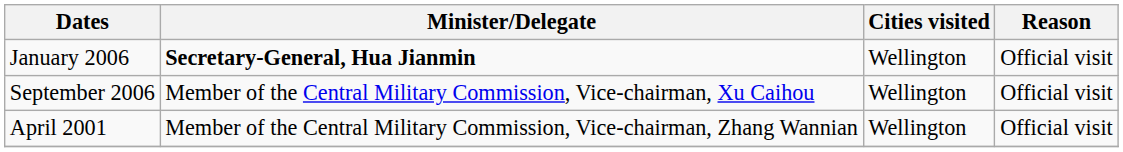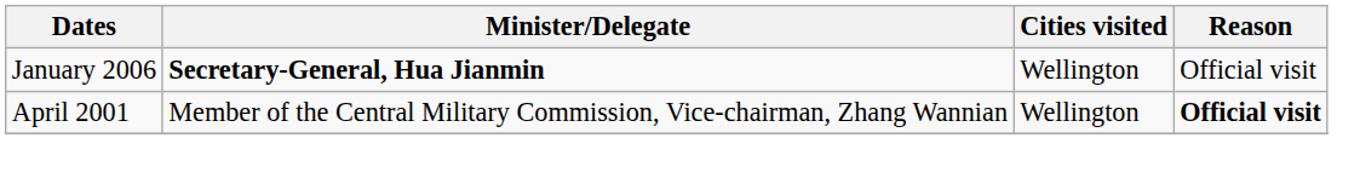- row: September 2006 | Member of the Central Military Commission, Vice-chairman, Xu Caihou | Wellington | Official visit
April 2001 | Reason: normal -> bold
